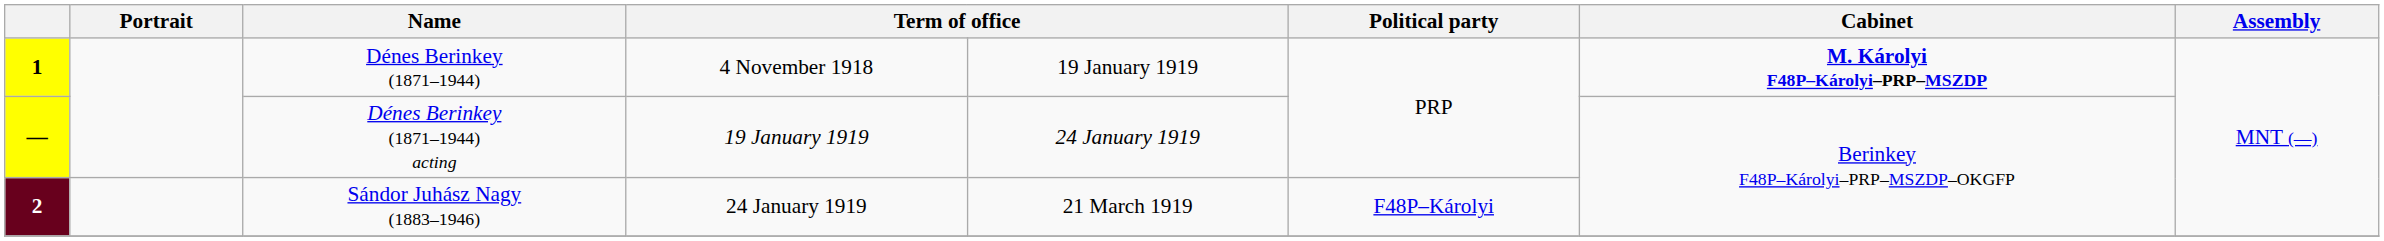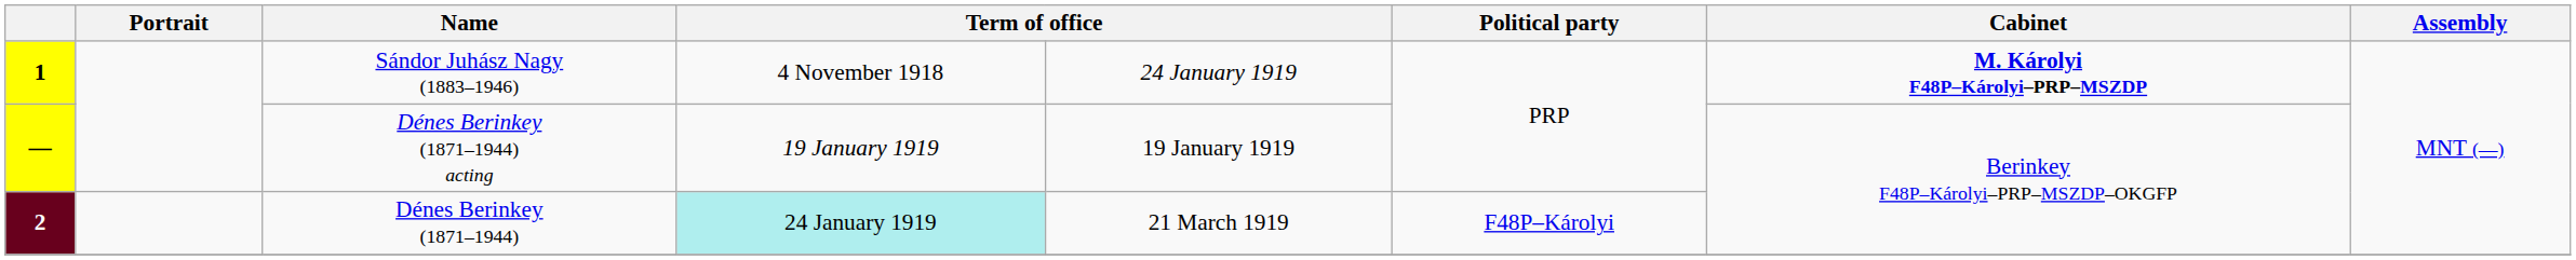1 | Name: Dénes Berinkey (1871–1944) -> Sándor Juhász Nagy (1883–1946)
1 | column 5: 19 January 1919 -> 24 January 1919
— | column 5: 24 January 1919 -> 19 January 1919
2 | Name: Sándor Juhász Nagy (1883–1946) -> Dénes Berinkey (1871–1944)
2 | column 4: no background -> paleturquoise background
